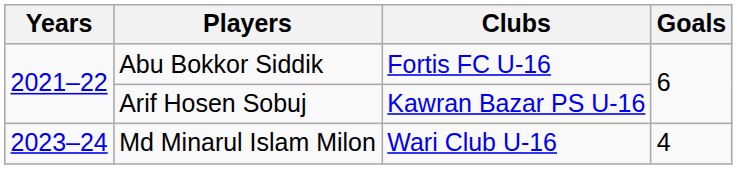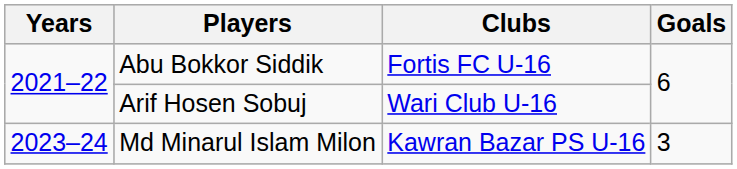Arif Hosen Sobuj | Clubs: Kawran Bazar PS U-16 -> Wari Club U-16
Md Minarul Islam Milon | Clubs: Wari Club U-16 -> Kawran Bazar PS U-16
Md Minarul Islam Milon | Goals: 4 -> 3
